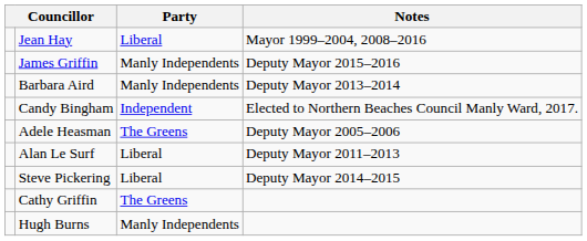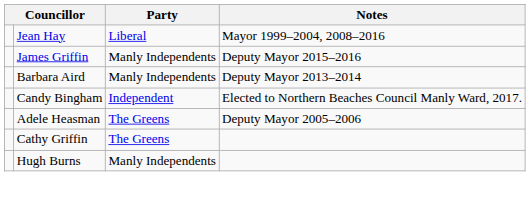- row: Alan Le Surf | Liberal | Deputy Mayor 2011–2013
- row: Steve Pickering | Liberal | Deputy Mayor 2014–2015
